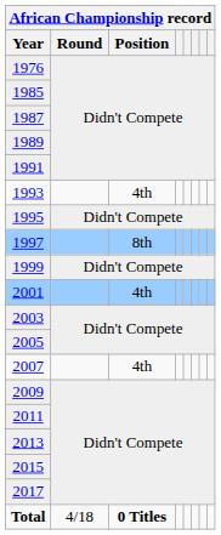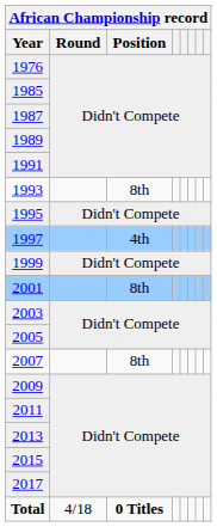1993 | Position: 4th -> 8th
1997 | Position: 8th -> 4th
2001 | Position: 4th -> 8th
2007 | Position: 4th -> 8th
